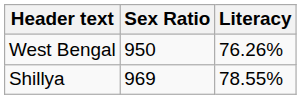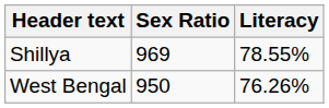rows swapped: Shillya <-> West Bengal
